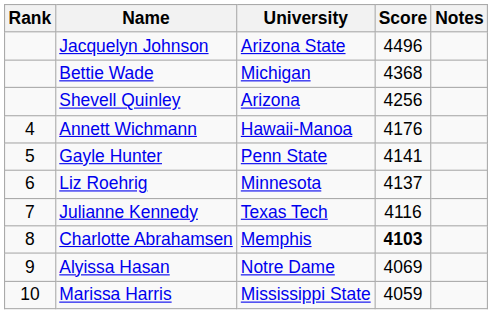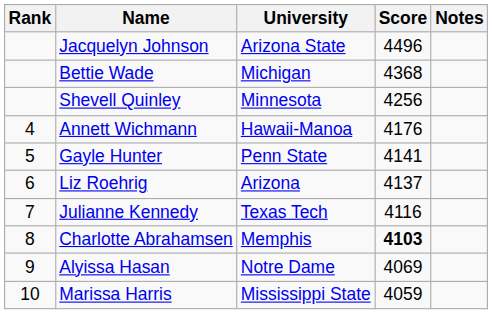Shevell Quinley | University: Arizona -> Minnesota
Liz Roehrig | University: Minnesota -> Arizona
